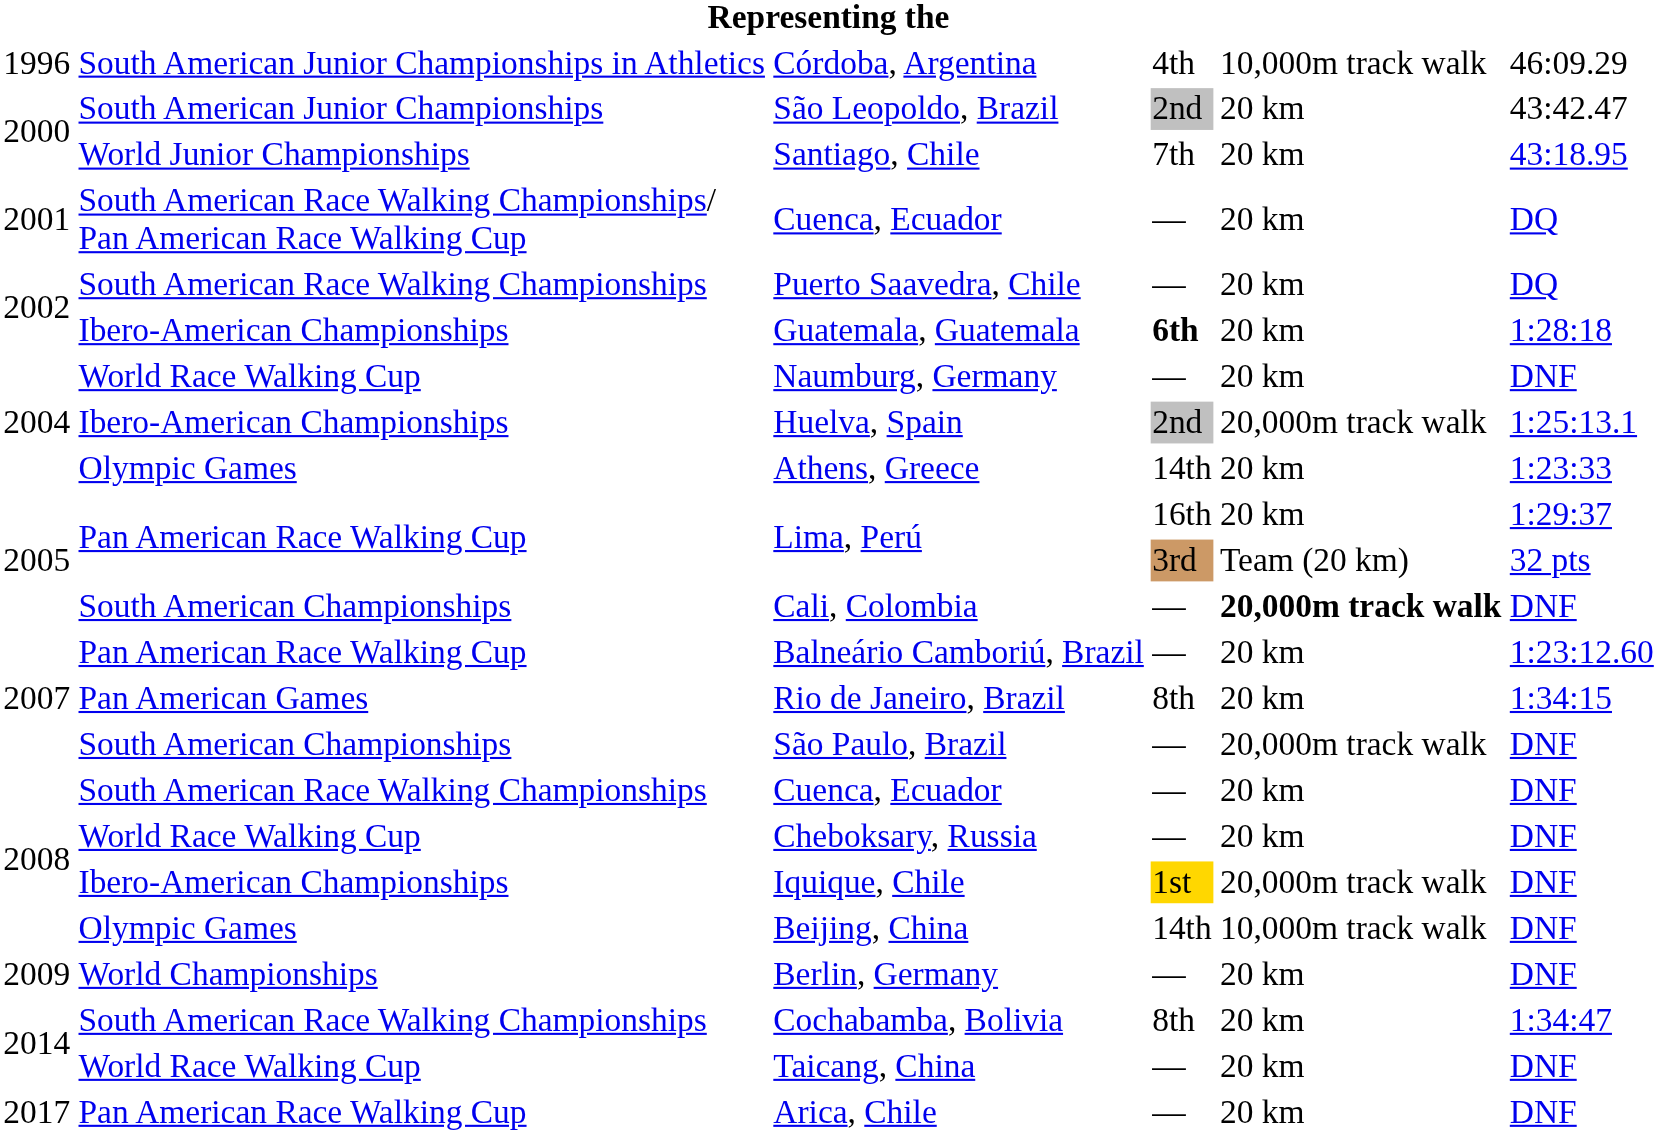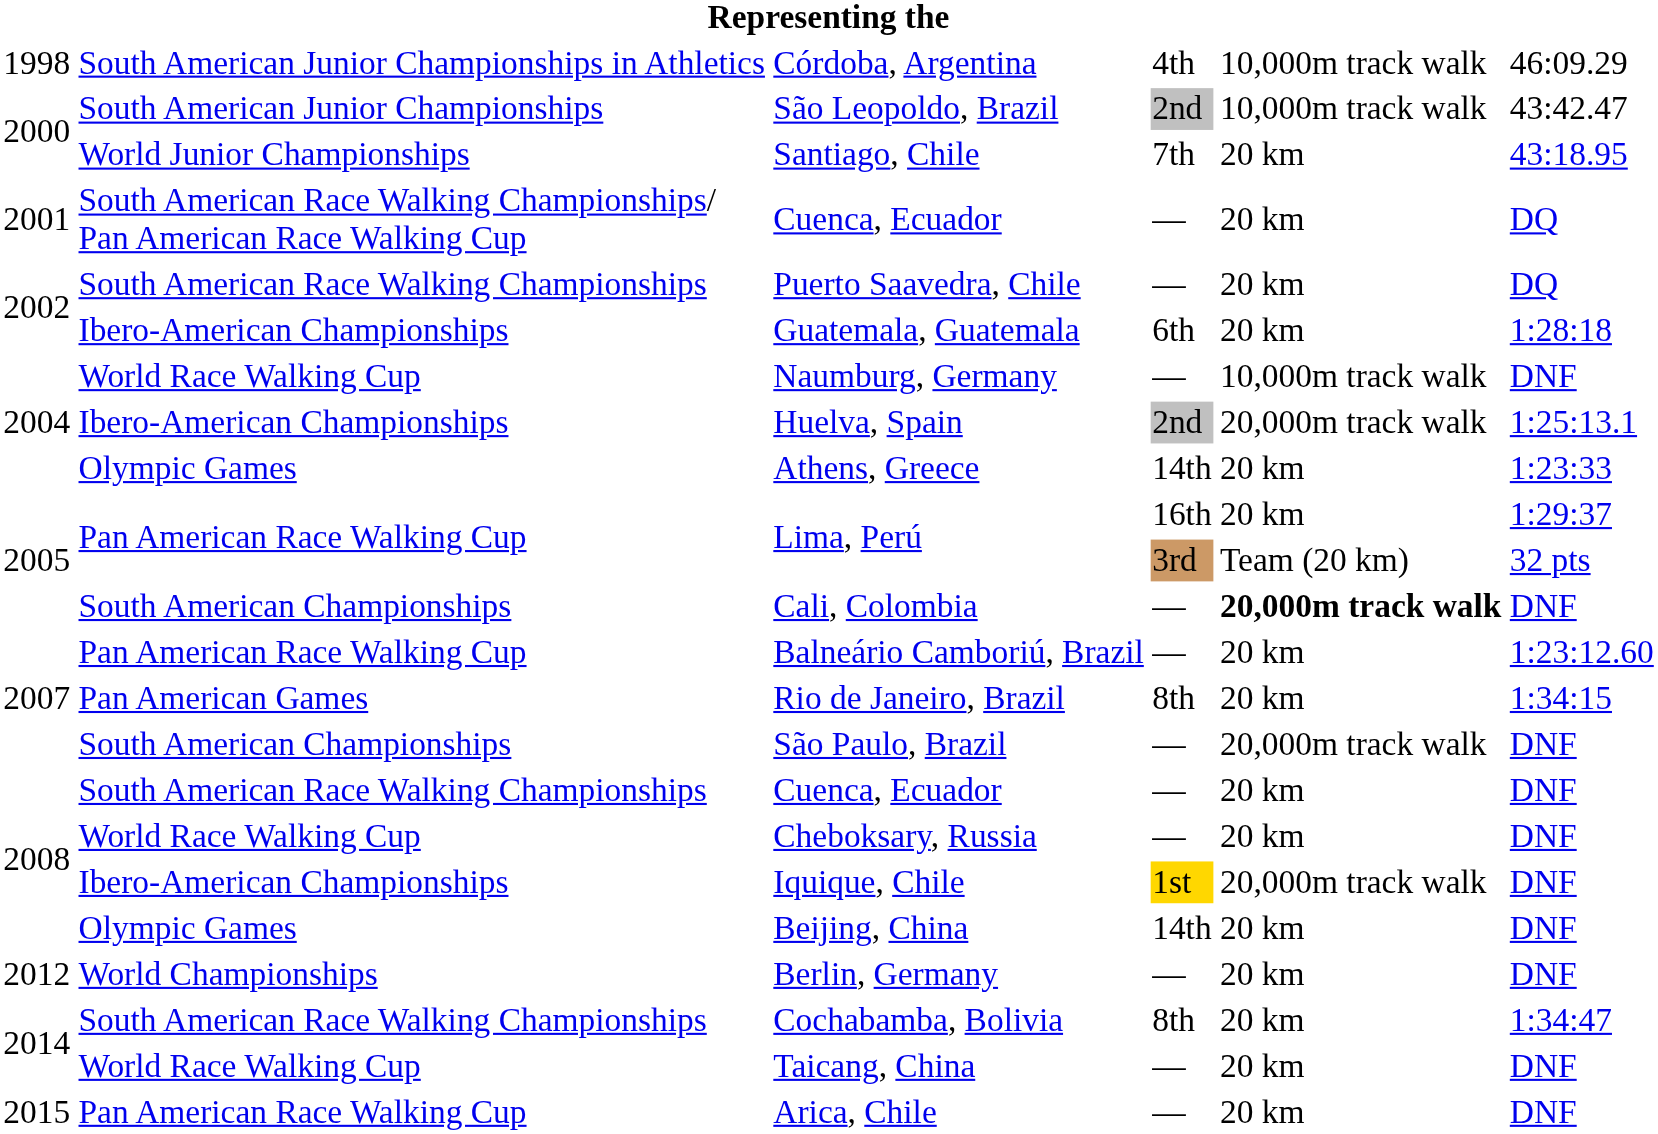Córdoba, Argentina | column 1: 1996 -> 1998
São Leopoldo, Brazil | column 5: 20 km -> 10,000m track walk
Guatemala, Guatemala | column 4: bold -> normal
Naumburg, Germany | column 5: 20 km -> 10,000m track walk
Beijing, China | column 5: 10,000m track walk -> 20 km
Berlin, Germany | column 1: 2009 -> 2012
Arica, Chile | column 1: 2017 -> 2015
